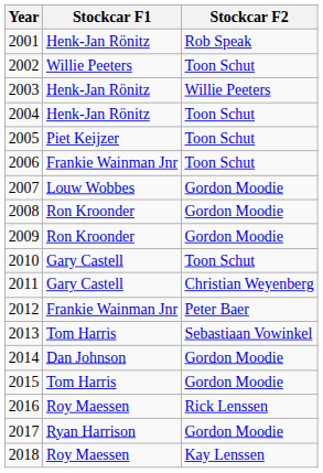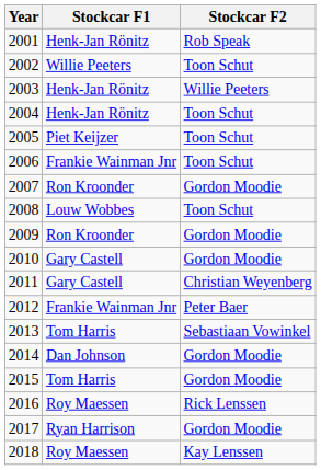2007 | Stockcar F1: Louw Wobbes -> Ron Kroonder
2008 | Stockcar F1: Ron Kroonder -> Louw Wobbes
2008 | Stockcar F2: Gordon Moodie -> Toon Schut
2010 | Stockcar F2: Toon Schut -> Gordon Moodie
